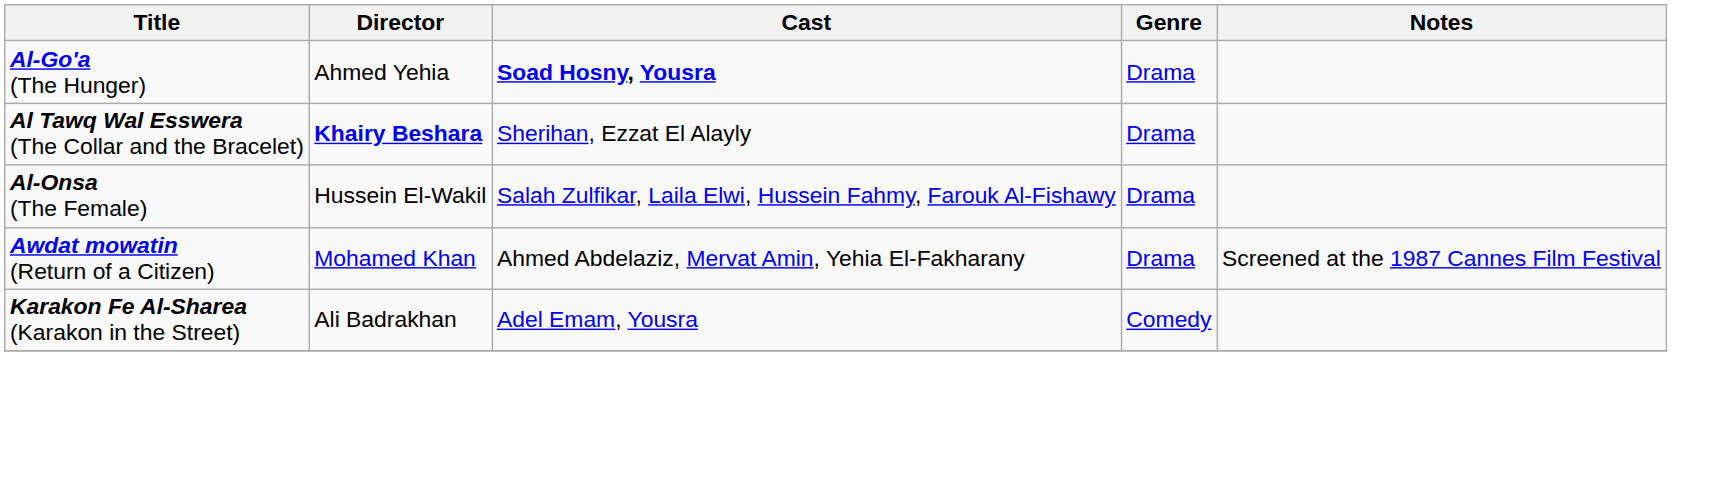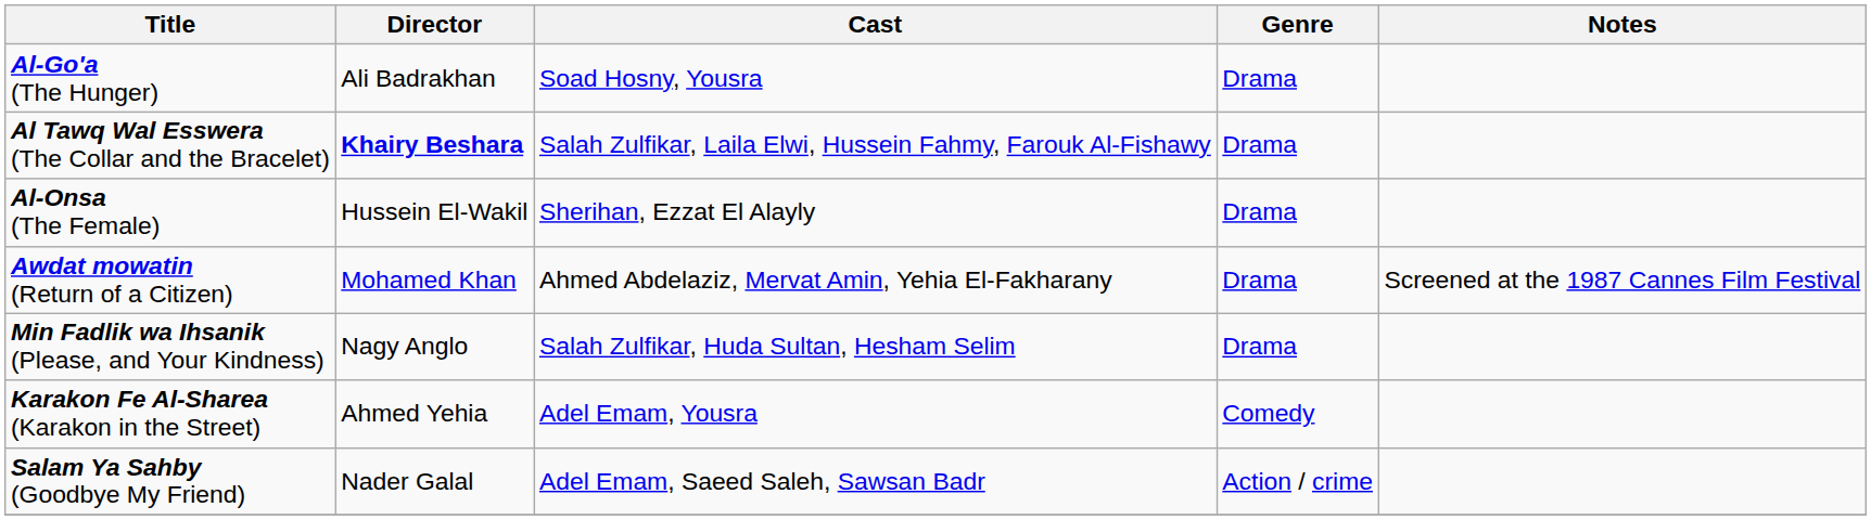Al-Go'a (The Hunger) | Director: Ahmed Yehia -> Ali Badrakhan
Al-Go'a (The Hunger) | Cast: bold -> normal
Al Tawq Wal Esswera (The Collar and the Bracelet) | Cast: Sherihan, Ezzat El Alayly -> Salah Zulfikar, Laila Elwi, Hussein Fahmy, Farouk Al-Fishawy
Al-Onsa (The Female) | Cast: Salah Zulfikar, Laila Elwi, Hussein Fahmy, Farouk Al-Fishawy -> Sherihan, Ezzat El Alayly
+ row: Min Fadlik wa Ihsanik (Please, and Your Kindness) | Nagy Anglo | Salah Zulfikar, Huda Sultan, Hesham Selim | Drama
Karakon Fe Al-Sharea (Karakon in the Street) | Director: Ali Badrakhan -> Ahmed Yehia
+ row: Salam Ya Sahby (Goodbye My Friend) | Nader Galal | Adel Emam, Saeed Saleh, Sawsan Badr | Action / crime
